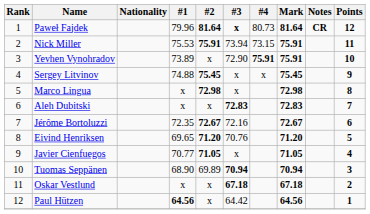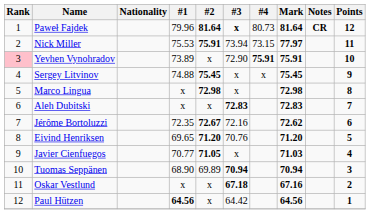Nick Miller | Mark: 75.91 -> 77.97
Yevhen Vynohradov | Rank: no background -> pink background
Jérôme Bortoluzzi | Mark: 72.67 -> 72.62
Javier Cienfuegos | Mark: 71.05 -> 71.03
Oskar Vestlund | Mark: 67.18 -> 67.16
